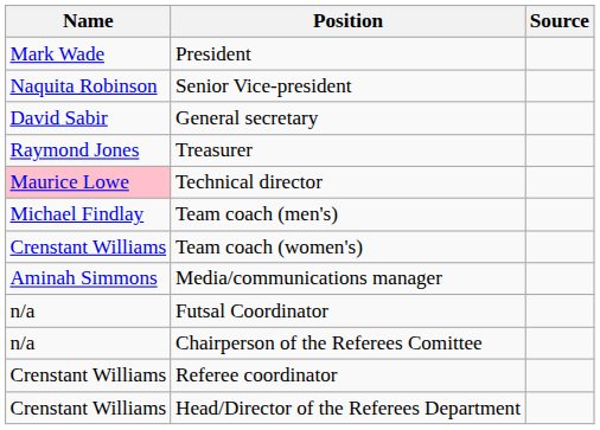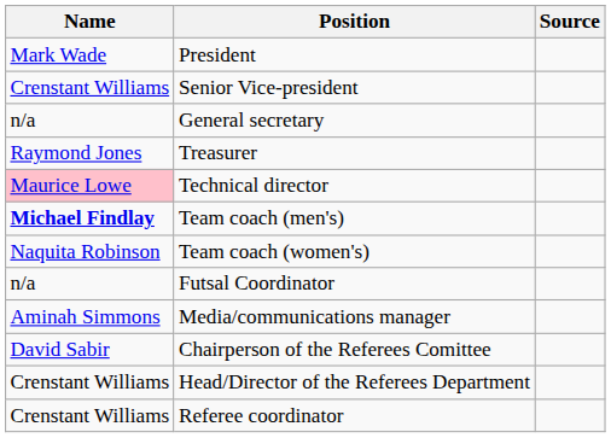Senior Vice-president | Name: Naquita Robinson -> Crenstant Williams
General secretary | Name: David Sabir -> n/a
Team coach (men's) | Name: normal -> bold
Team coach (women's) | Name: Crenstant Williams -> Naquita Robinson
rows swapped: Media/communications manager <-> Futsal Coordinator
Chairperson of the Referees Comittee | Name: n/a -> David Sabir
rows swapped: Head/Director of the Referees Department <-> Referee coordinator
